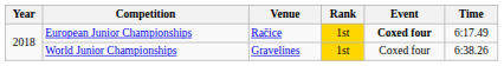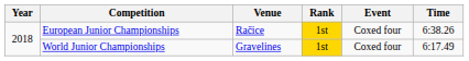European Junior Championships | Event: bold -> normal
European Junior Championships | Time: 6:17.49 -> 6:38.26
World Junior Championships | Time: 6:38.26 -> 6:17.49
